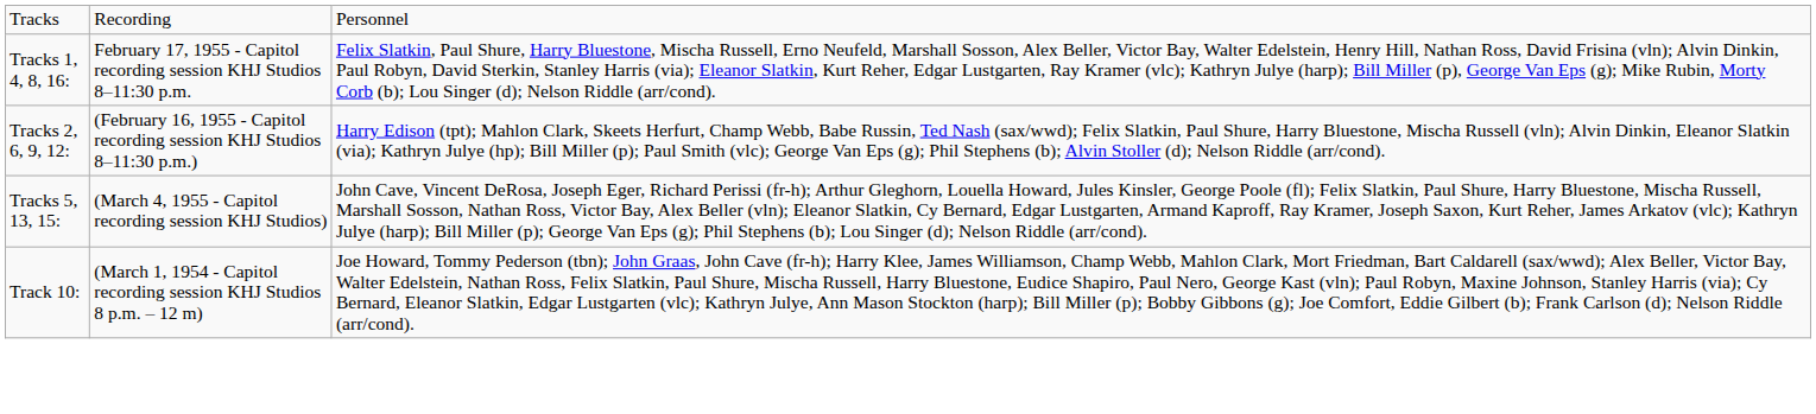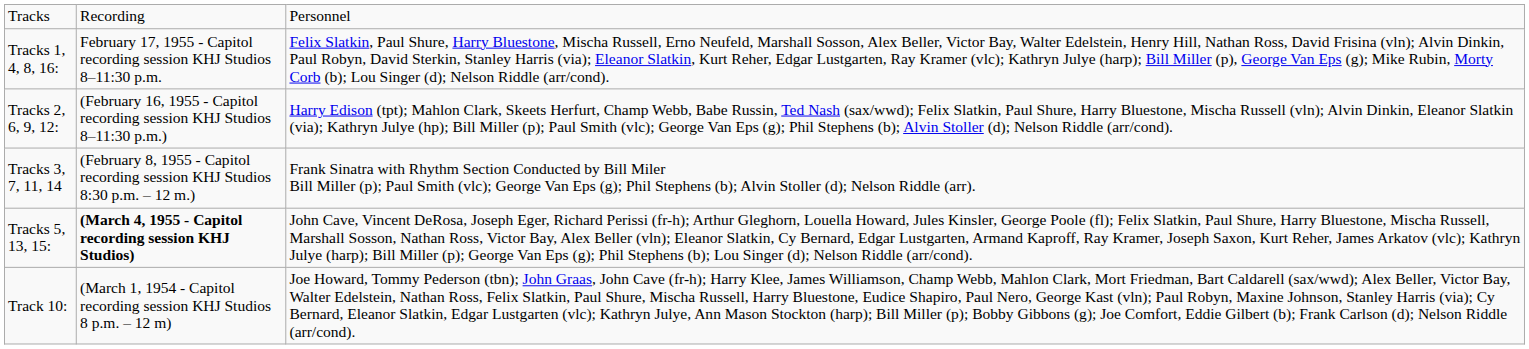+ row: Tracks 3, 7, 11, 14 | (February 8, 1955 - Capitol recording session KHJ Studios 8:30 p.m. – 12 m.) | Frank Sinatra with Rhythm Section Conducted by Bill Miler Bill Miller (p); Paul Smith (vlc); George Van Eps (g); Phil Stephens (b); Alvin Stoller (d); Nelson Riddle (arr).
Tracks 5, 13, 15: | column 2: normal -> bold
